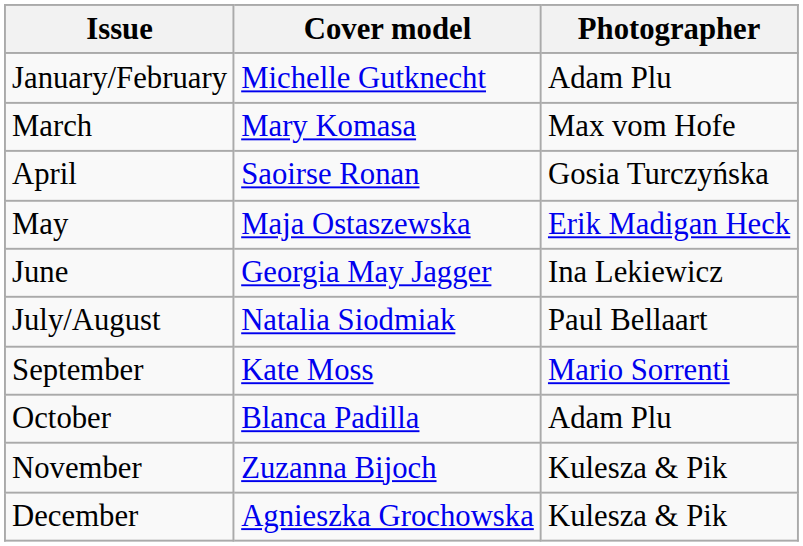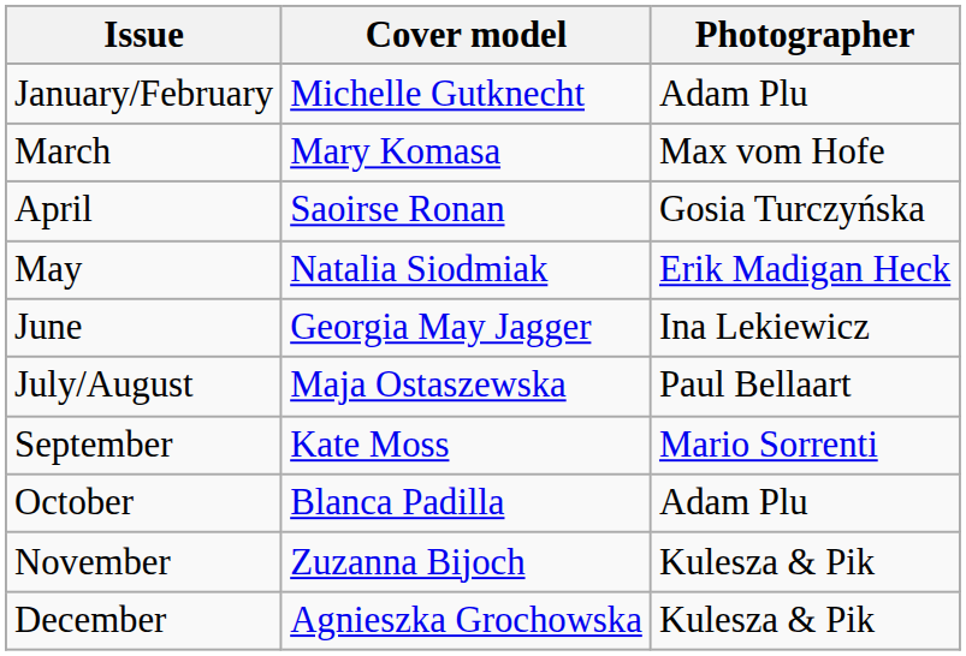May | Cover model: Maja Ostaszewska -> Natalia Siodmiak
July/August | Cover model: Natalia Siodmiak -> Maja Ostaszewska
